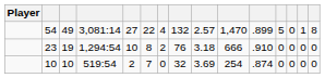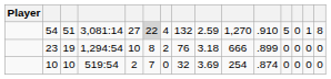54 | column 3: 49 -> 51
54 | column 6: no background -> lightgrey background
54 | column 9: 2.57 -> 2.59
54 | column 10: 1,470 -> 1,270
54 | column 11: .899 -> .910
23 | column 11: .910 -> .899
